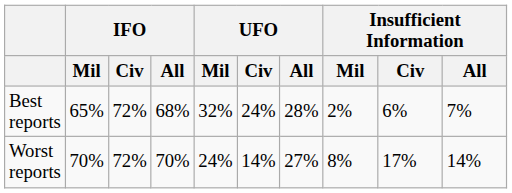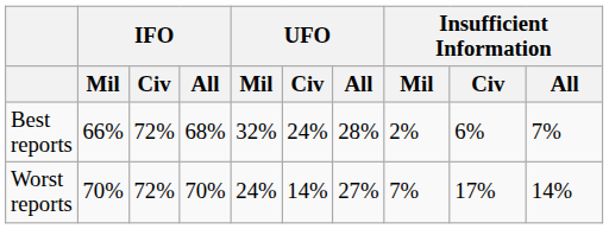Best reports | IFO / Mil: 65% -> 66%
Worst reports | Insufficient Information / Mil: 8% -> 7%
